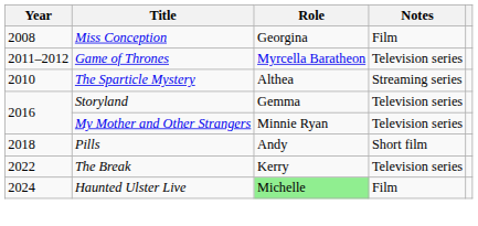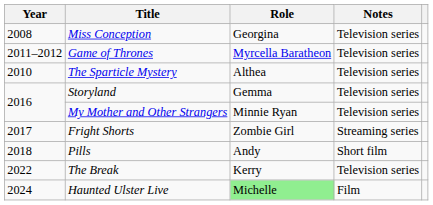Miss Conception | Notes: Film -> Television series
The Sparticle Mystery | Notes: Streaming series -> Television series
+ row: 2017 | Fright Shorts | Zombie Girl | Streaming series
